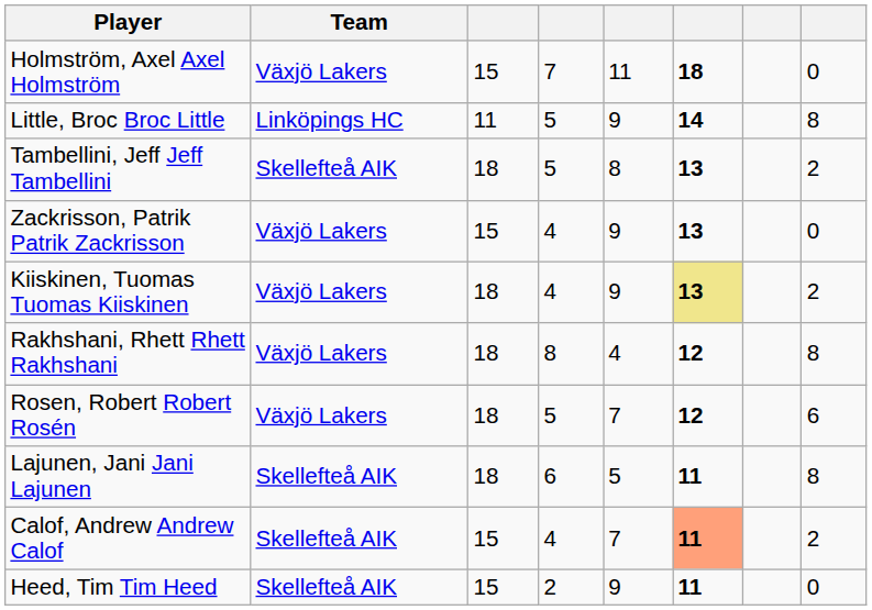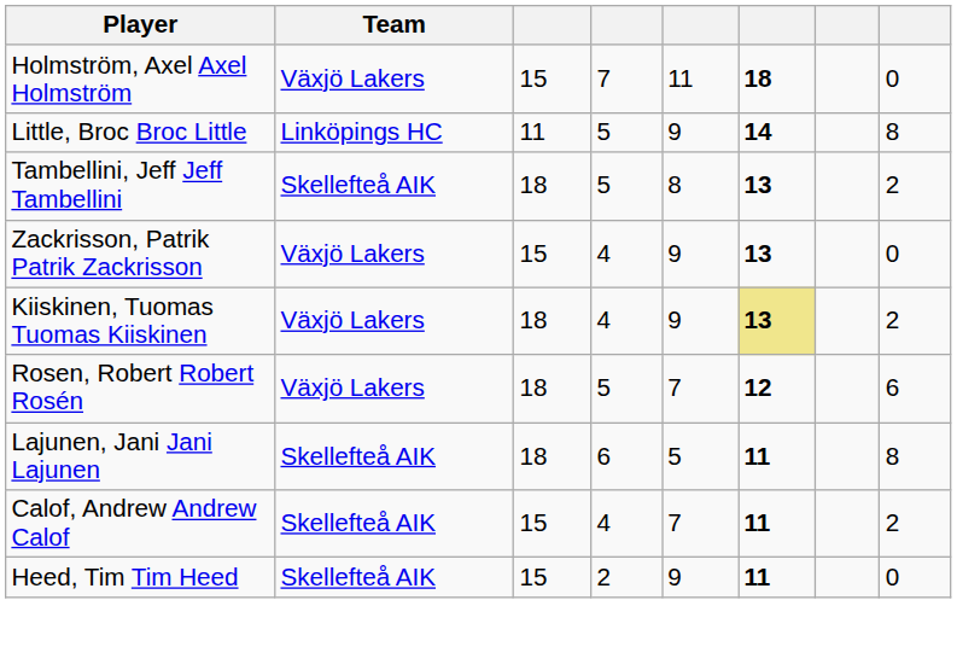- row: Rakhshani, Rhett Rhett Rakhshani | Växjö Lakers | 18 | 8 | 4 | 12 | 8
Calof, Andrew Andrew Calof | column 6: lightsalmon background -> no background
